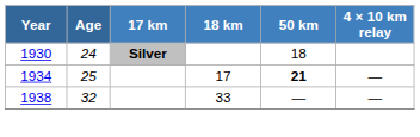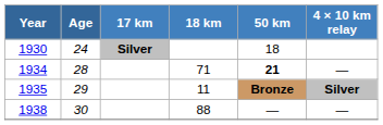1934 | Age: 25 -> 28
1934 | 18 km: 17 -> 71
+ row: 1935 | 29 | 11 | Bronze | Silver
1938 | Age: 32 -> 30
1938 | 18 km: 33 -> 88
